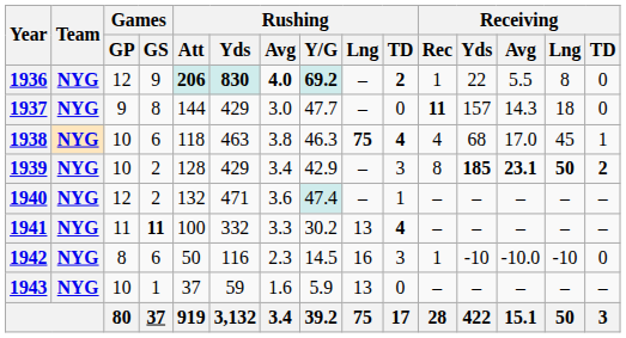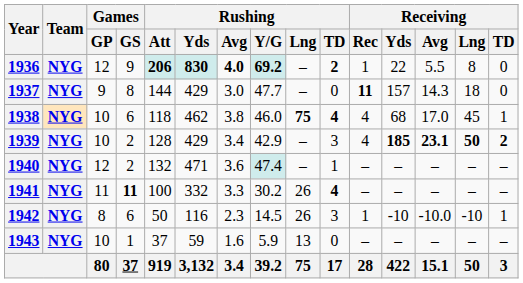1938 | Rushing / Yds: 463 -> 462
1938 | Rushing / Y/G: 46.3 -> 46.0
1939 | Receiving / Rec: 8 -> 4
1941 | Rushing / Lng: 13 -> 26
1942 | Rushing / Lng: 16 -> 26
1942 | Receiving / TD: 0 -> 1
